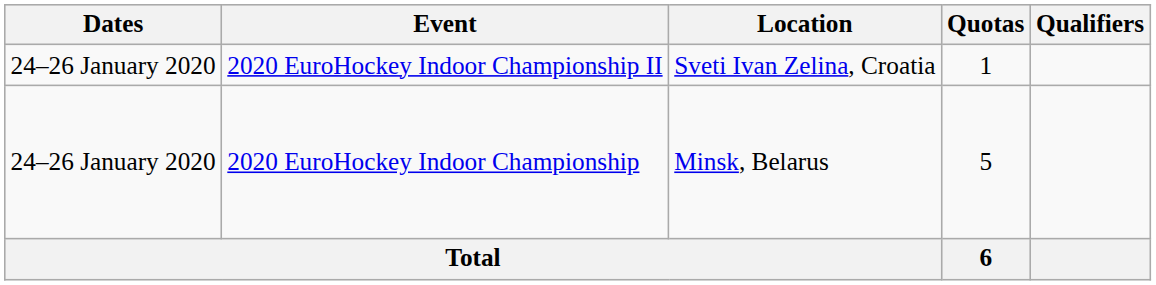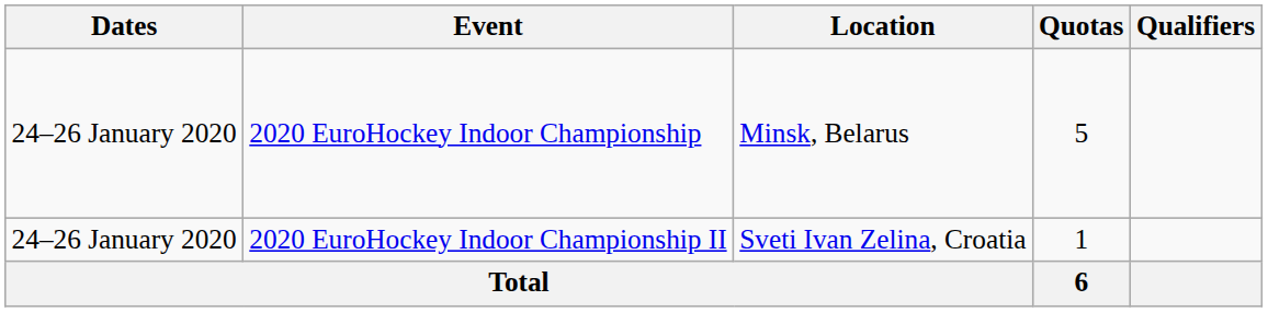rows swapped: 2020 EuroHockey Indoor Championship <-> 2020 EuroHockey Indoor Championship II
